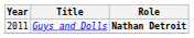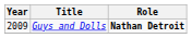Guys and Dolls | Year: 2011 -> 2009
